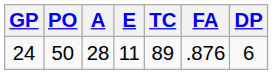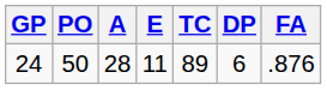columns swapped: DP <-> FA
